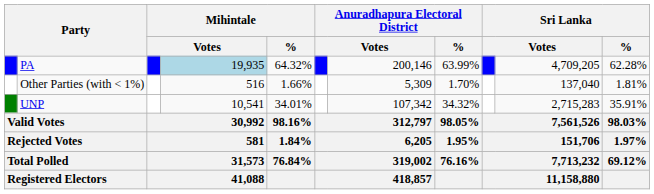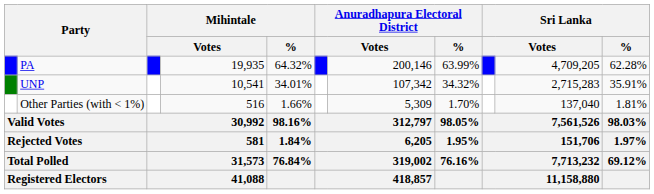PA | column 4: lightblue background -> no background
rows swapped: UNP <-> Other Parties (with < 1%)
